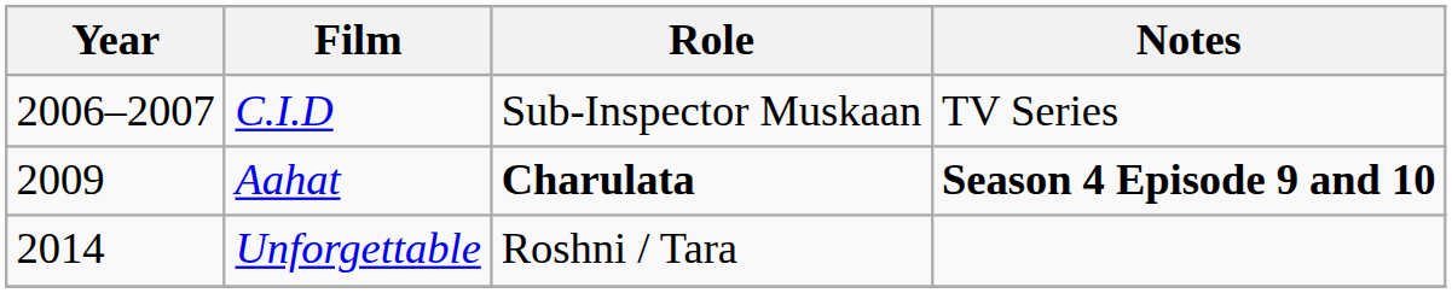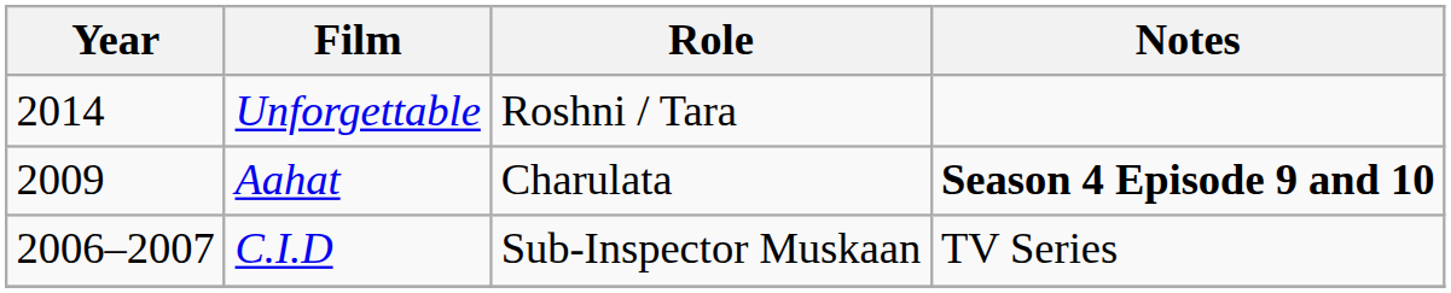rows swapped: C.I.D <-> Unforgettable
Aahat | Role: bold -> normal
